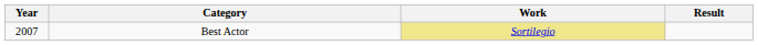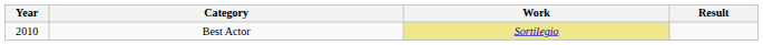Best Actor | Year: 2007 -> 2010
